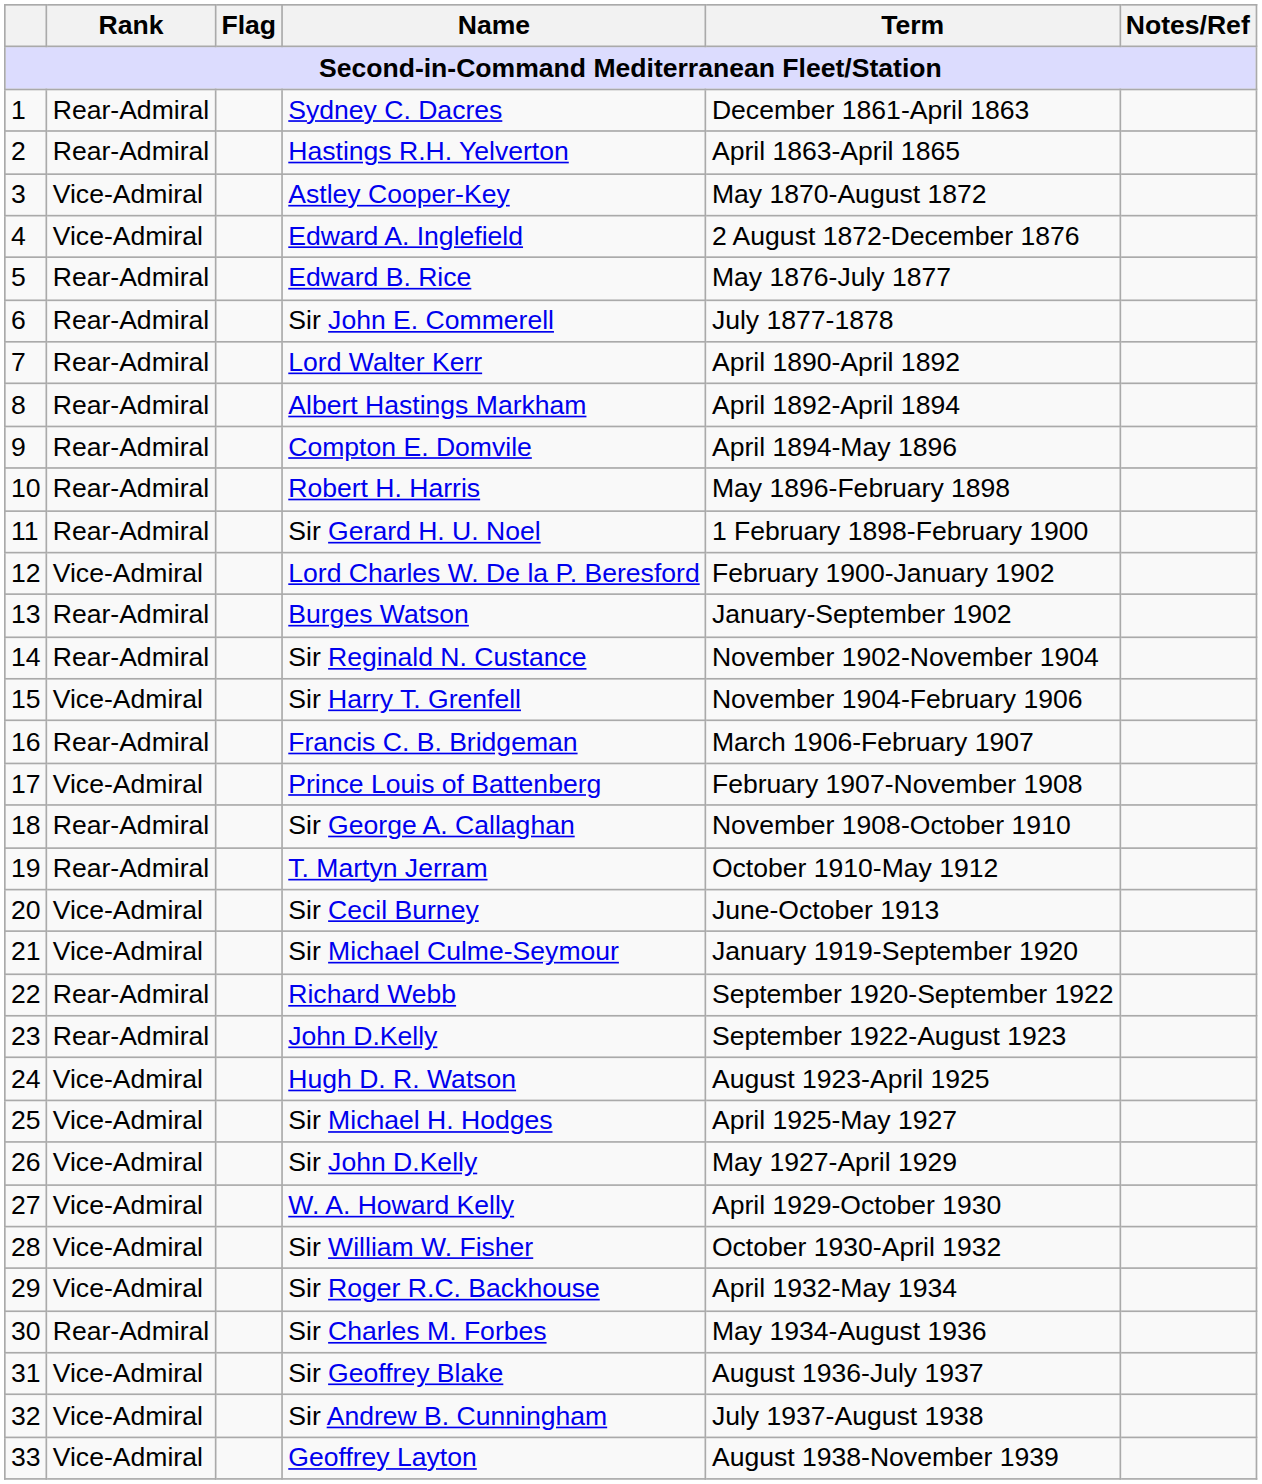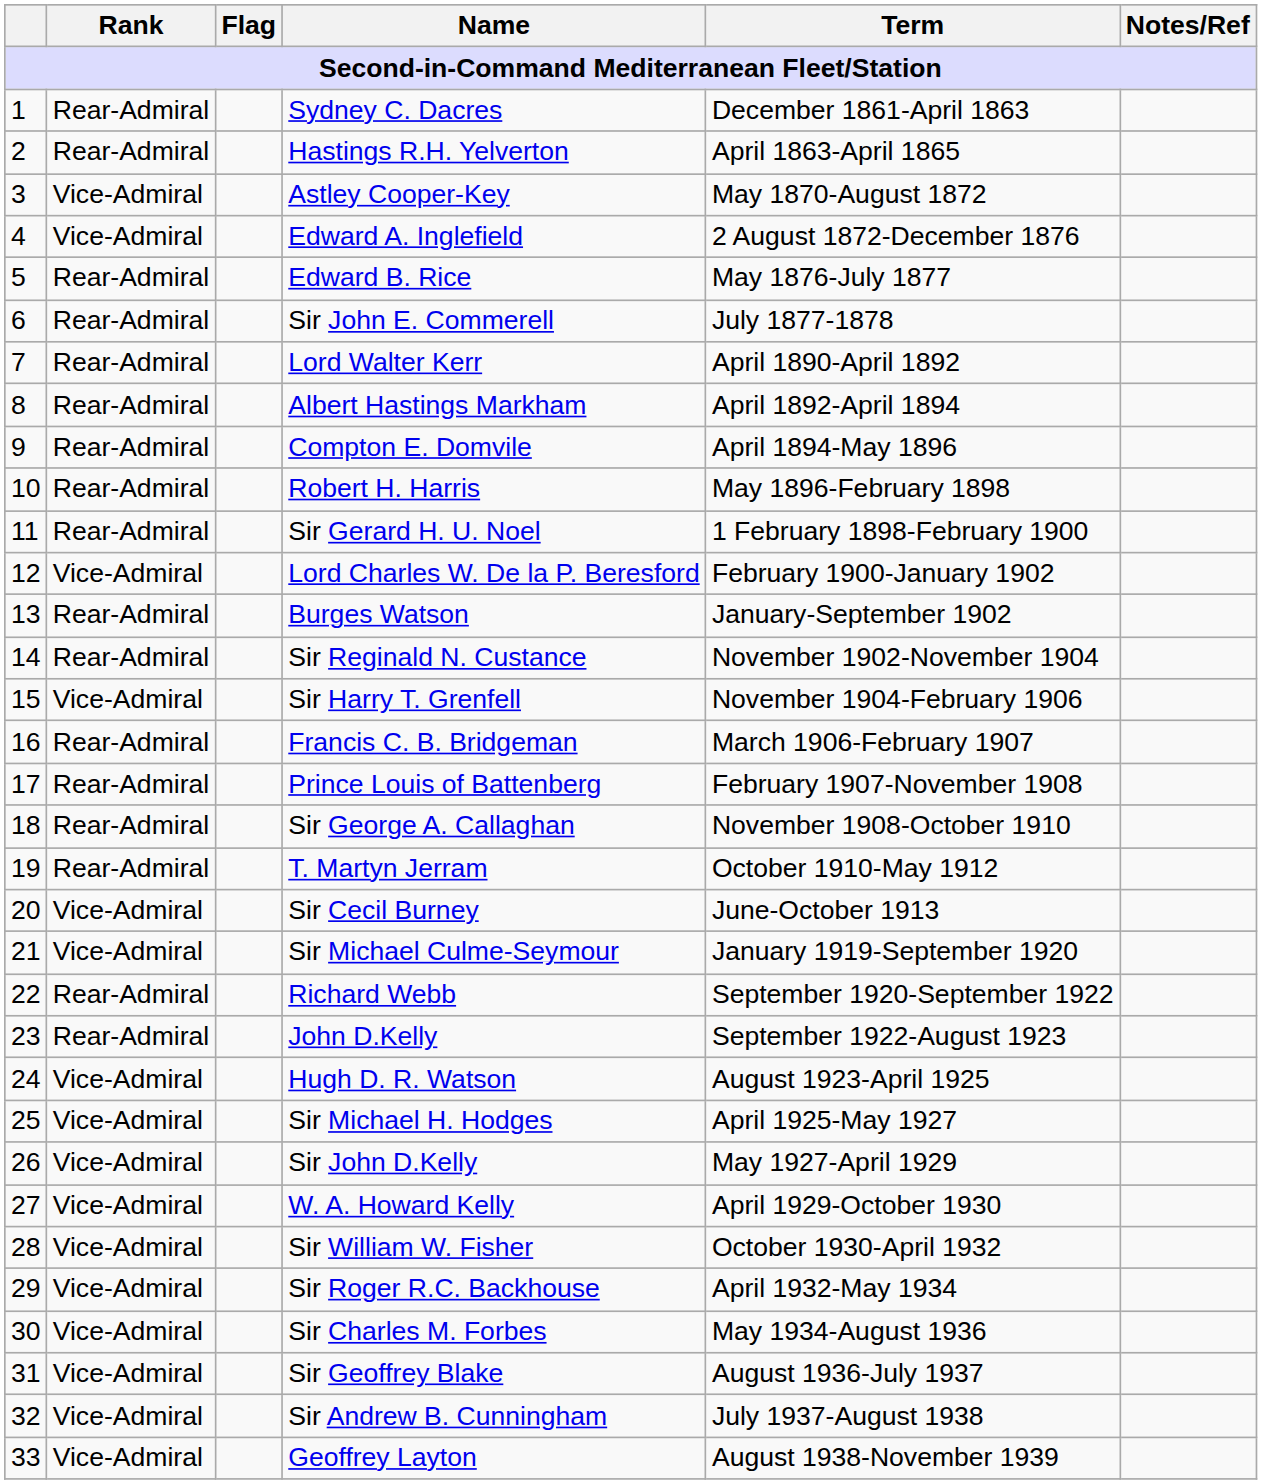Prince Louis of Battenberg | Rank: Vice-Admiral -> Rear-Admiral
Sir Charles M. Forbes | Rank: Rear-Admiral -> Vice-Admiral
